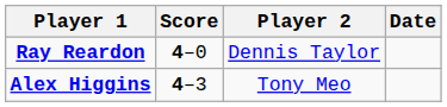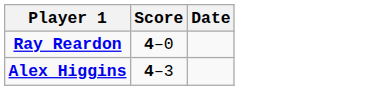- column: Player 2 | Dennis Taylor | Tony Meo
